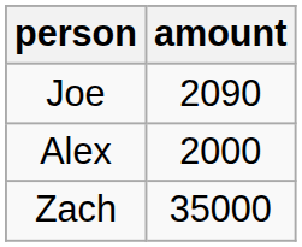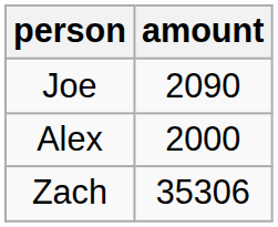Zach | amount: 35000 -> 35306
